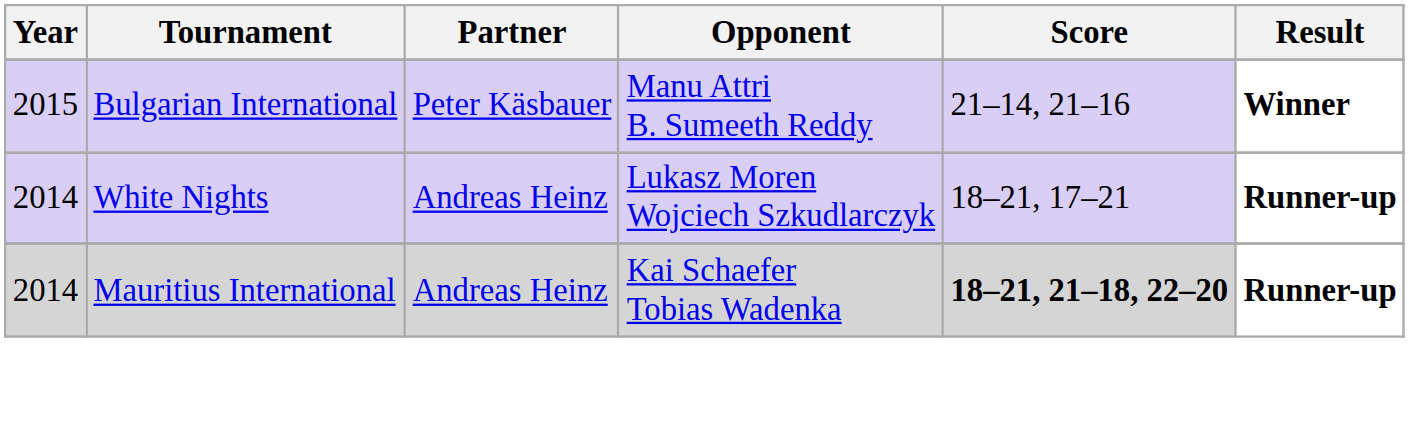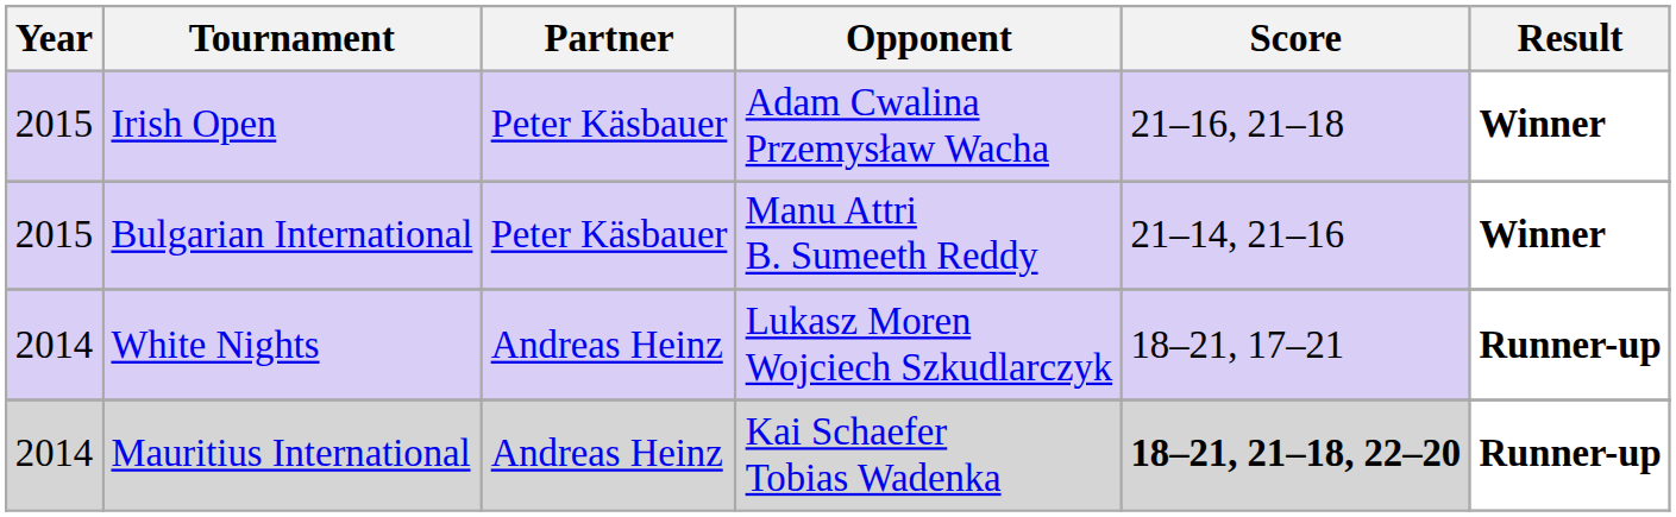+ row: 2015 | Irish Open | Peter Käsbauer | Adam Cwalina Przemysław Wacha | 21–16, 21–18 | Winner
